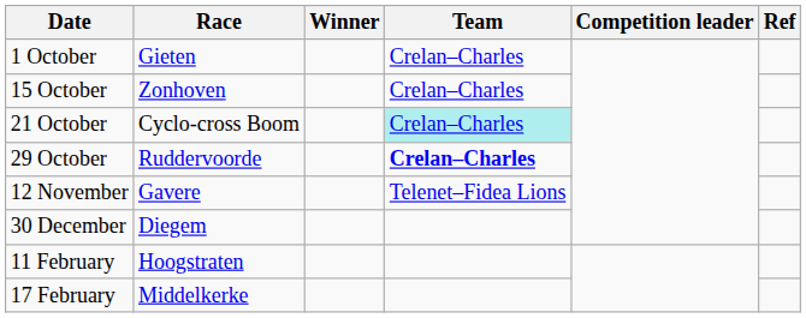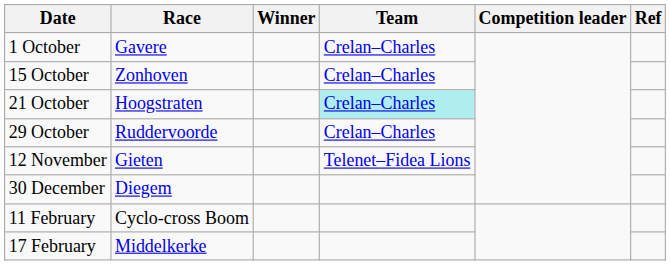1 October | Race: Gieten -> Gavere
21 October | Race: Cyclo-cross Boom -> Hoogstraten
29 October | Team: bold -> normal
12 November | Race: Gavere -> Gieten
11 February | Race: Hoogstraten -> Cyclo-cross Boom
